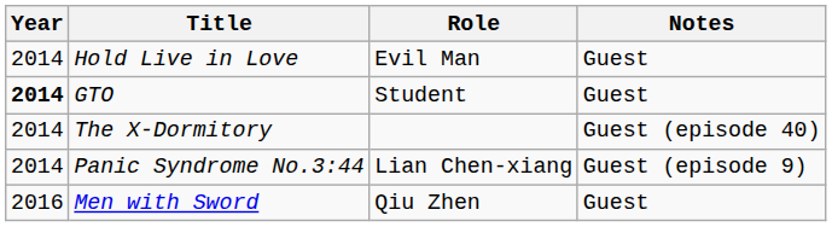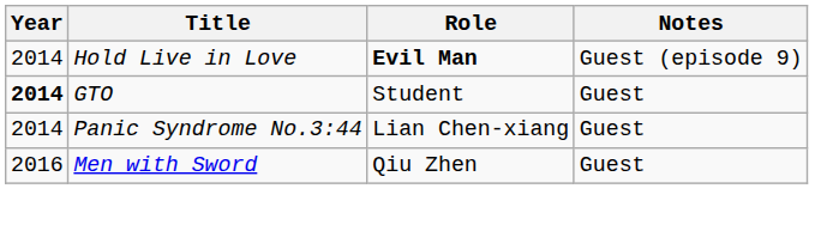Hold Live in Love | Role: normal -> bold
Hold Live in Love | Notes: Guest -> Guest (episode 9)
- row: 2014 | The X-Dormitory | Guest (episode 40)
Panic Syndrome No.3:44 | Notes: Guest (episode 9) -> Guest
